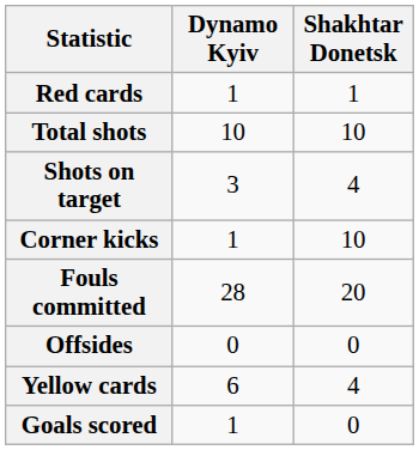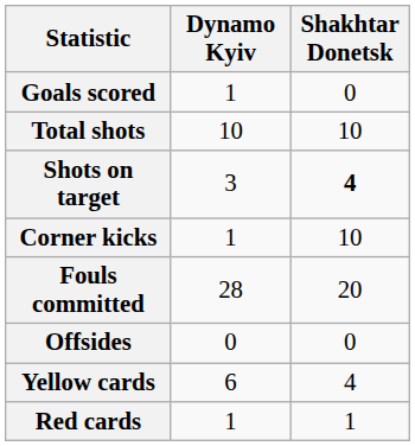rows swapped: Goals scored <-> Red cards
Shots on target | Shakhtar Donetsk: normal -> bold
